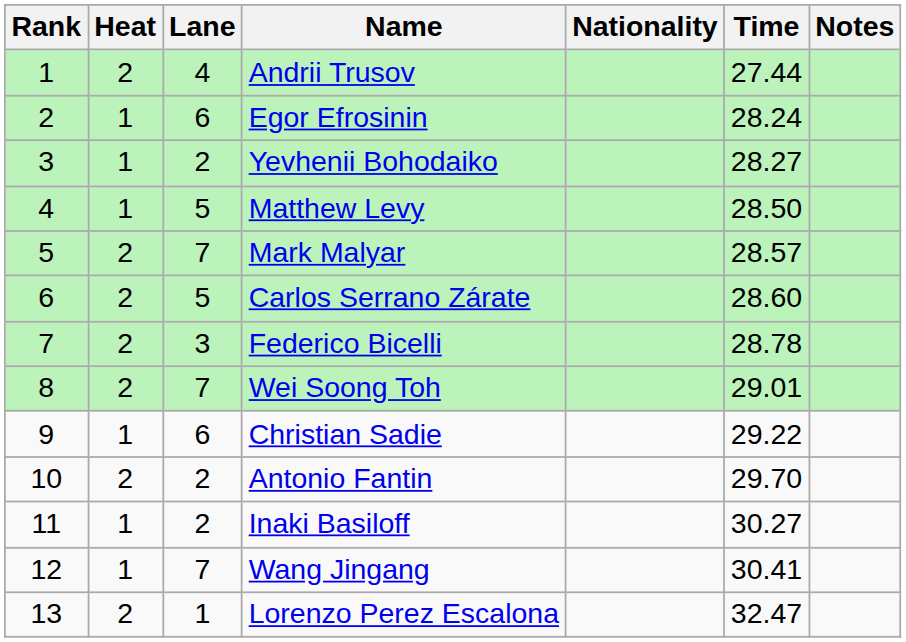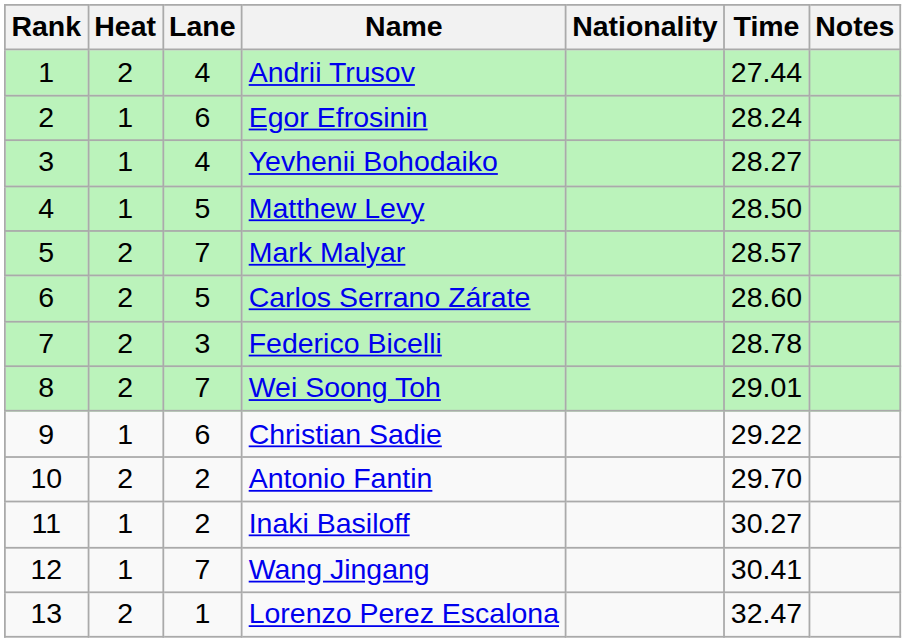Yevhenii Bohodaiko | Lane: 2 -> 4
